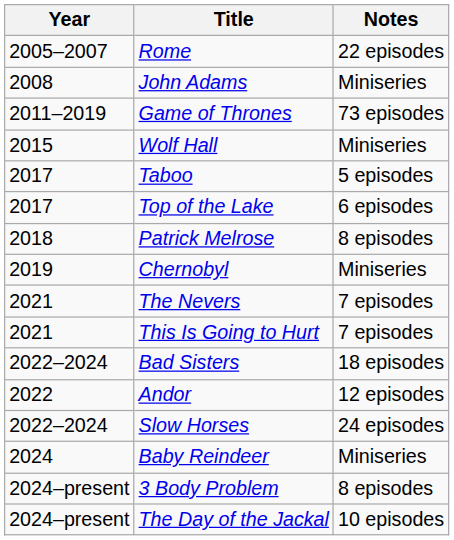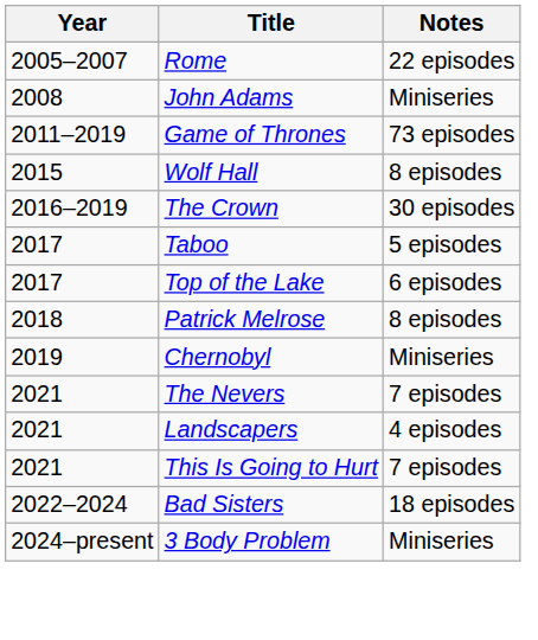Wolf Hall | Notes: Miniseries -> 8 episodes
+ row: 2016–2019 | The Crown | 30 episodes
+ row: 2021 | Landscapers | 4 episodes
- row: 2022 | Andor | 12 episodes
- row: 2022–2024 | Slow Horses | 24 episodes
- row: 2024 | Baby Reindeer | Miniseries
3 Body Problem | Notes: 8 episodes -> Miniseries
- row: 2024–present | The Day of the Jackal | 10 episodes
